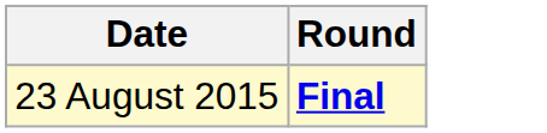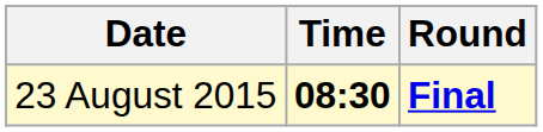+ column: Time | 08:30
